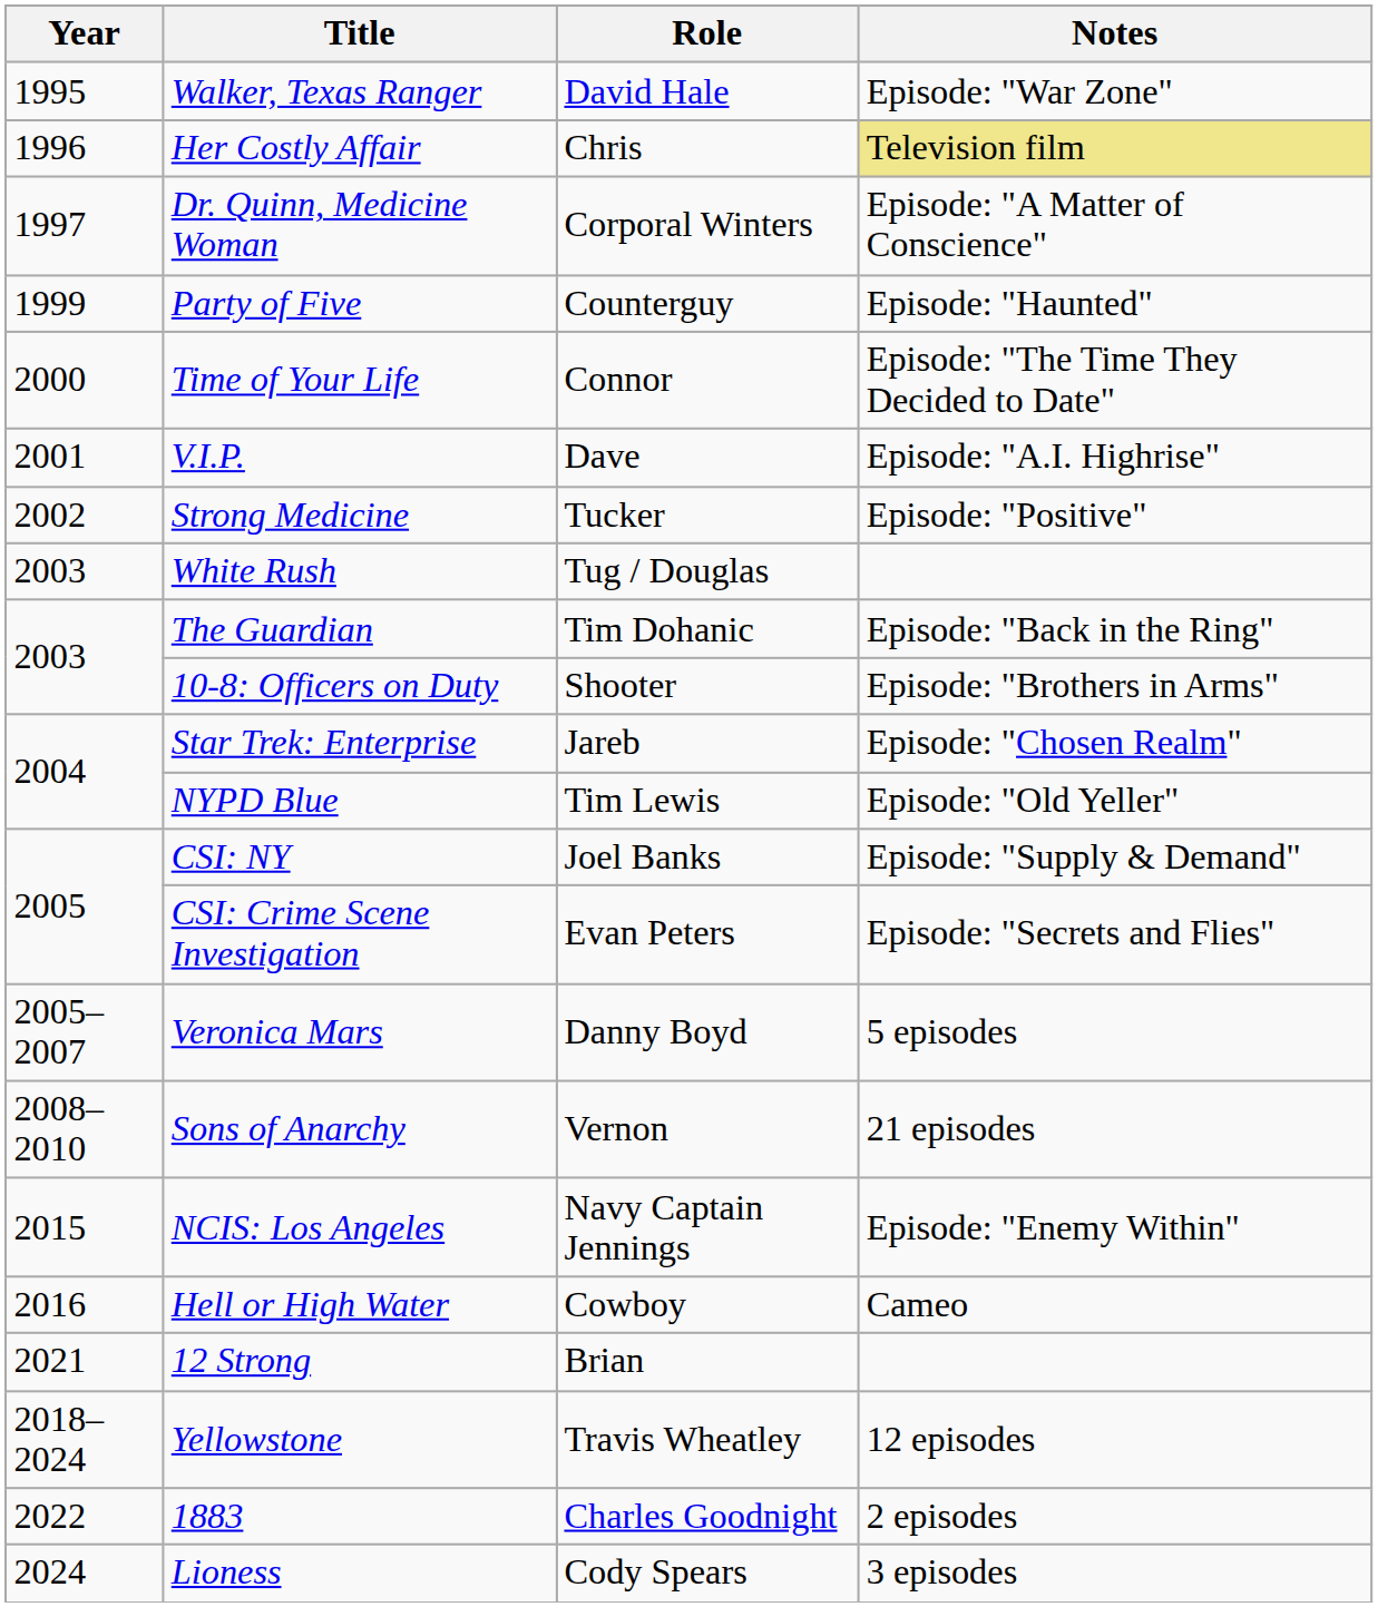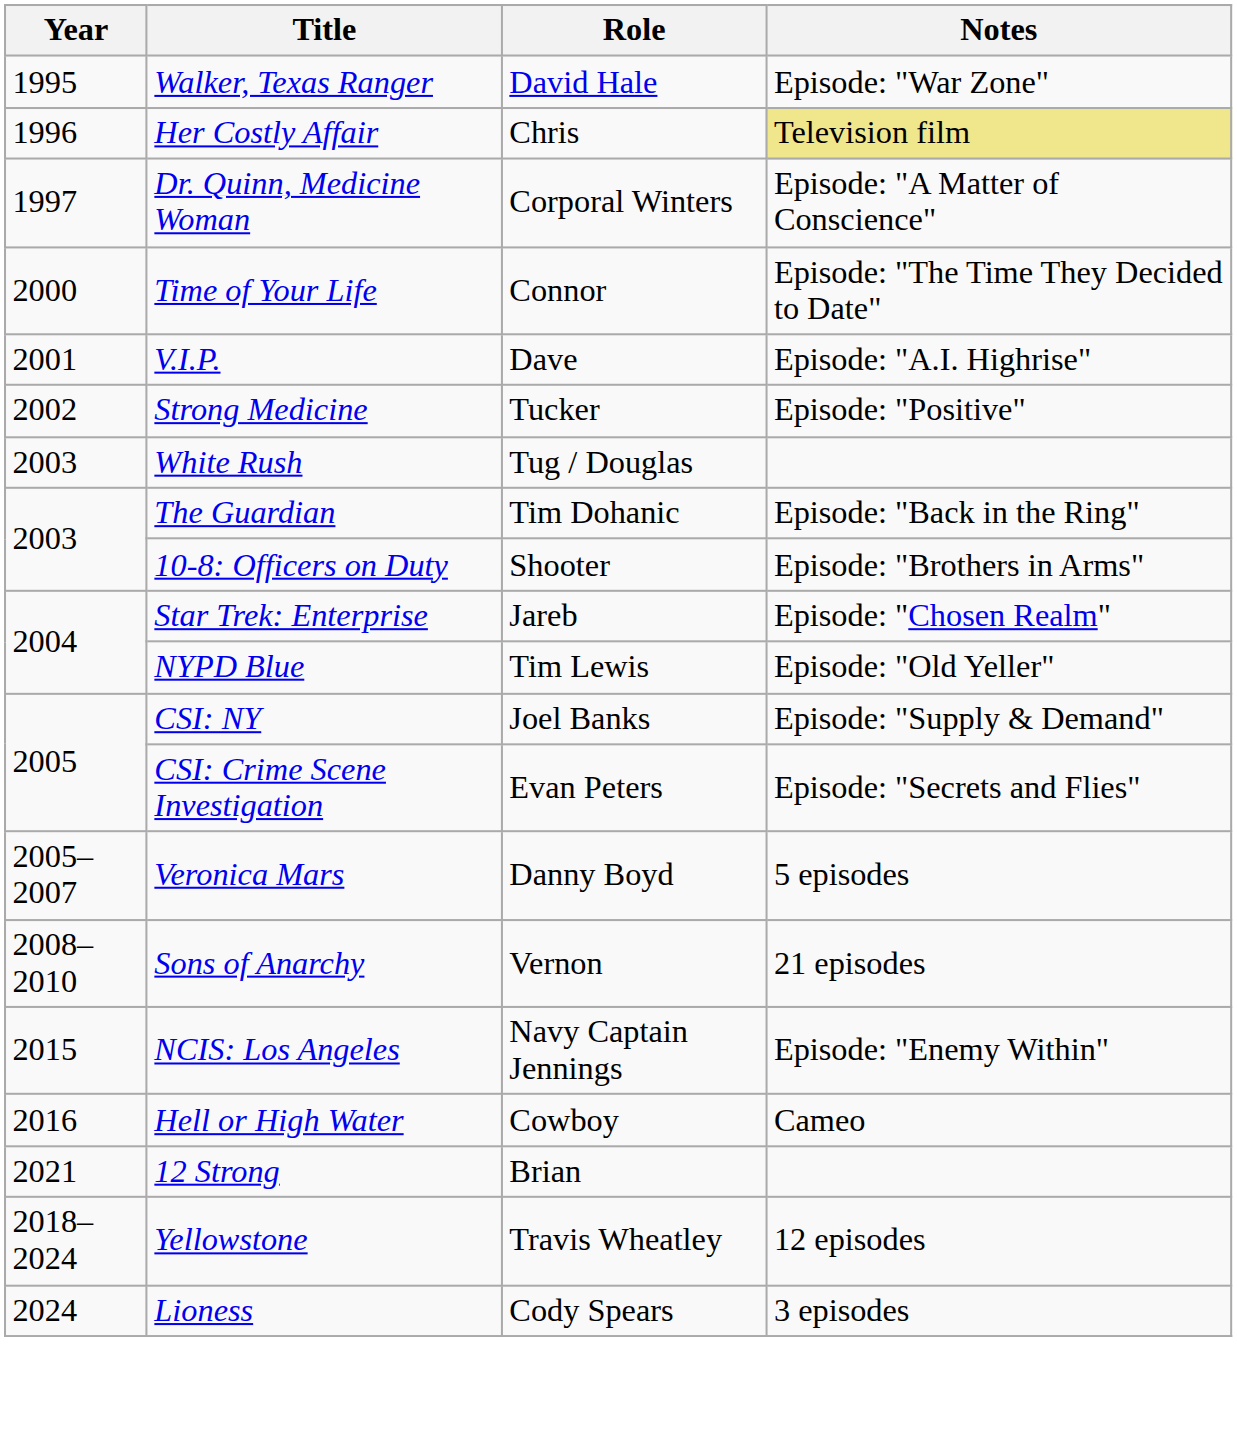- row: 1999 | Party of Five | Counterguy | Episode: "Haunted"
- row: 2022 | 1883 | Charles Goodnight | 2 episodes
